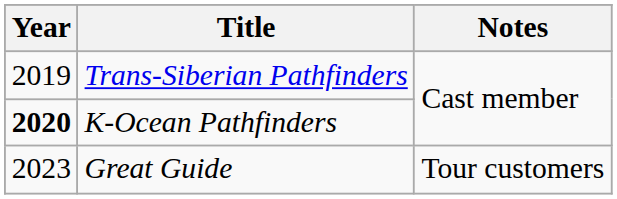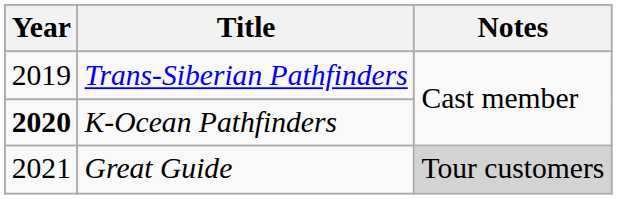Great Guide | Year: 2023 -> 2021
Great Guide | Notes: no background -> lightgrey background
